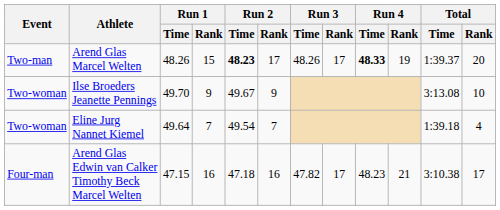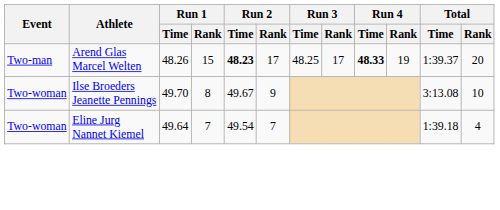Arend Glas Marcel Welten | Run 3 / Time: 48.26 -> 48.25
Ilse Broeders Jeanette Pennings | Run 1 / Rank: 9 -> 8
- row: Four-man | Arend Glas Edwin van Calker Timothy Beck Marcel Welten | 47.15 | 16 | 47.18 | 16 | 47.82 | 17 | 48.23 | 21 | 3:10.38 | 17
